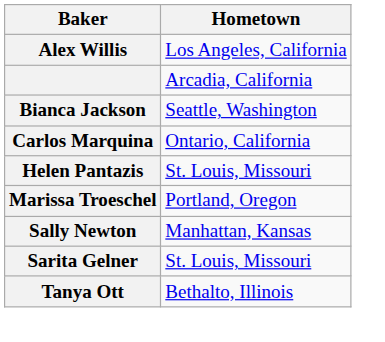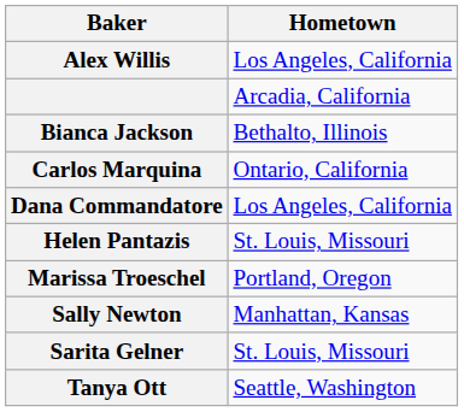Bianca Jackson | Hometown: Seattle, Washington -> Bethalto, Illinois
+ row: Dana Commandatore | Los Angeles, California
Tanya Ott | Hometown: Bethalto, Illinois -> Seattle, Washington
